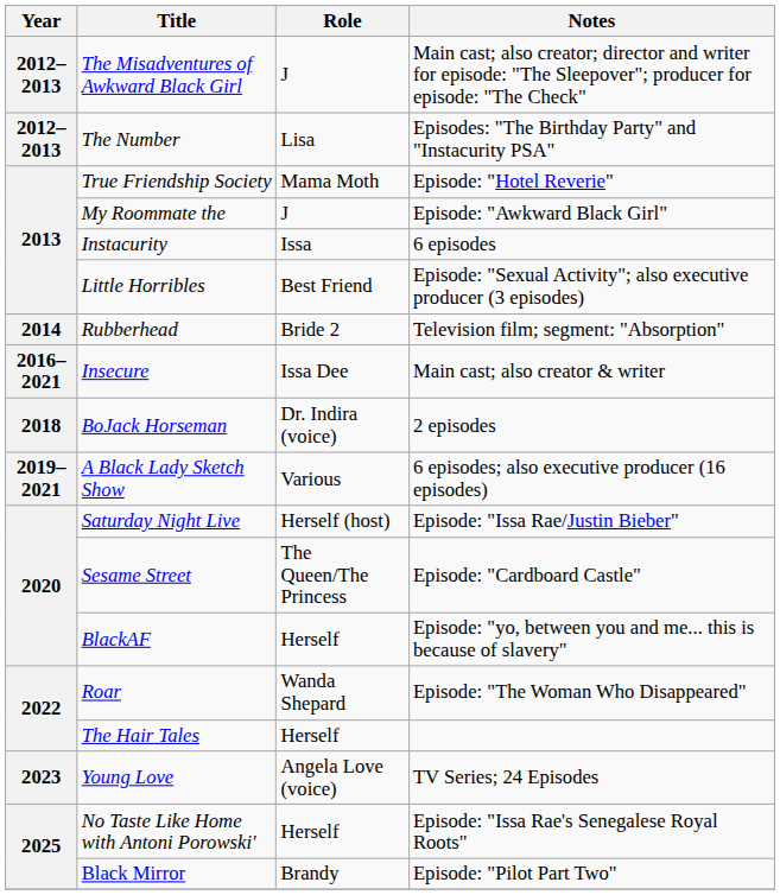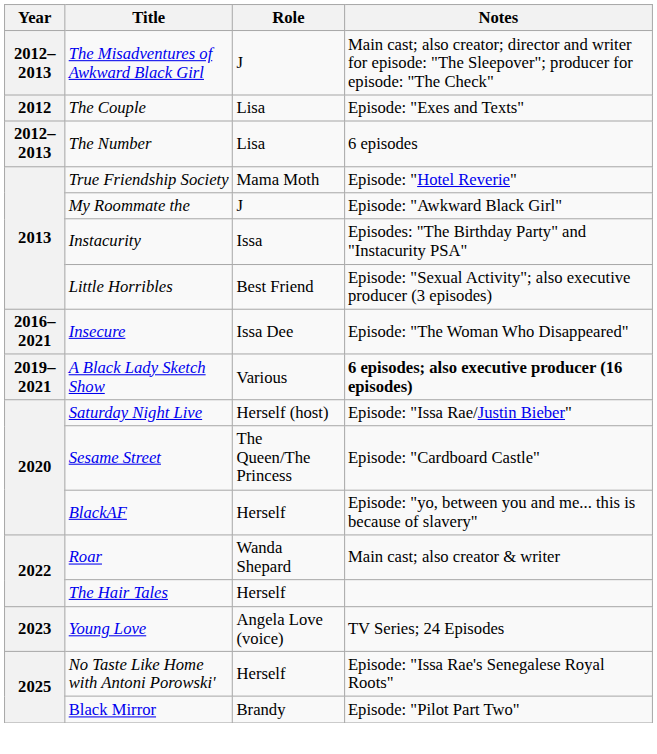+ row: 2012 | The Couple | Lisa | Episode: "Exes and Texts"
The Number | Notes: Episodes: "The Birthday Party" and "Instacurity PSA" -> 6 episodes
Instacurity | Notes: 6 episodes -> Episodes: "The Birthday Party" and "Instacurity PSA"
- row: 2014 | Rubberhead | Bride 2 | Television film; segment: "Absorption"
Insecure | Notes: Main cast; also creator & writer -> Episode: "The Woman Who Disappeared"
- row: 2018 | BoJack Horseman | Dr. Indira (voice) | 2 episodes
A Black Lady Sketch Show | Notes: normal -> bold
Roar | Notes: Episode: "The Woman Who Disappeared" -> Main cast; also creator & writer
